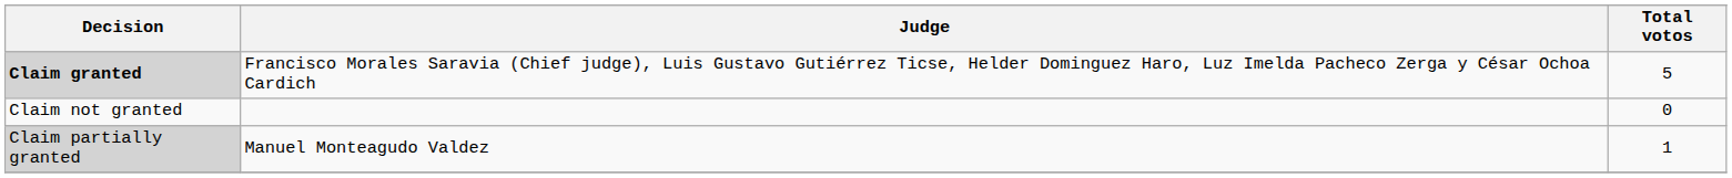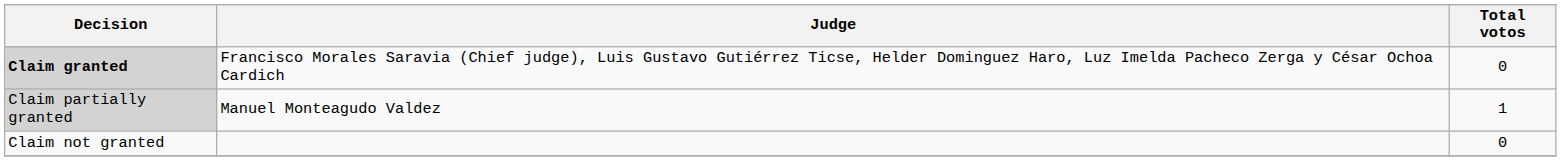Claim granted | Total votos: 5 -> 0
rows swapped: Claim partially granted <-> Claim not granted
